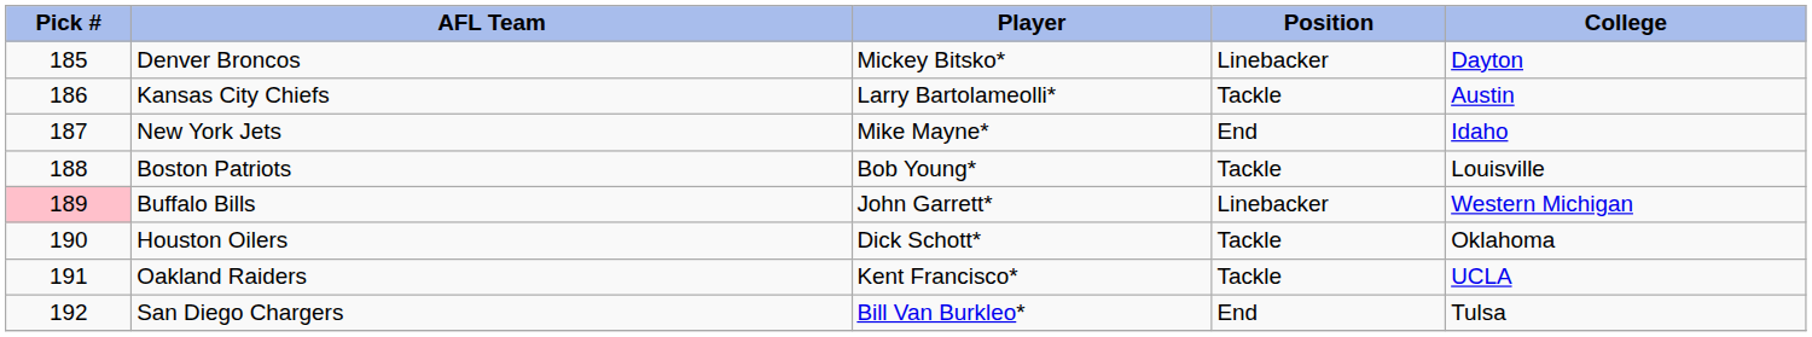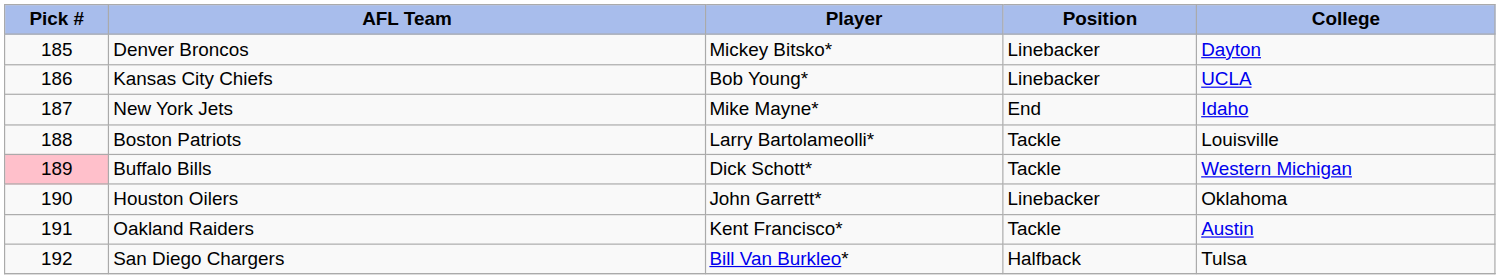Kansas City Chiefs | Player: Larry Bartolameolli* -> Bob Young*
Kansas City Chiefs | Position: Tackle -> Linebacker
Kansas City Chiefs | College: Austin -> UCLA
Boston Patriots | Player: Bob Young* -> Larry Bartolameolli*
Buffalo Bills | Player: John Garrett* -> Dick Schott*
Buffalo Bills | Position: Linebacker -> Tackle
Houston Oilers | Player: Dick Schott* -> John Garrett*
Houston Oilers | Position: Tackle -> Linebacker
Oakland Raiders | College: UCLA -> Austin
San Diego Chargers | Position: End -> Halfback
